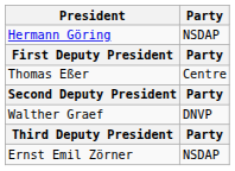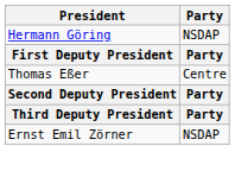- row: Walther Graef | DNVP
